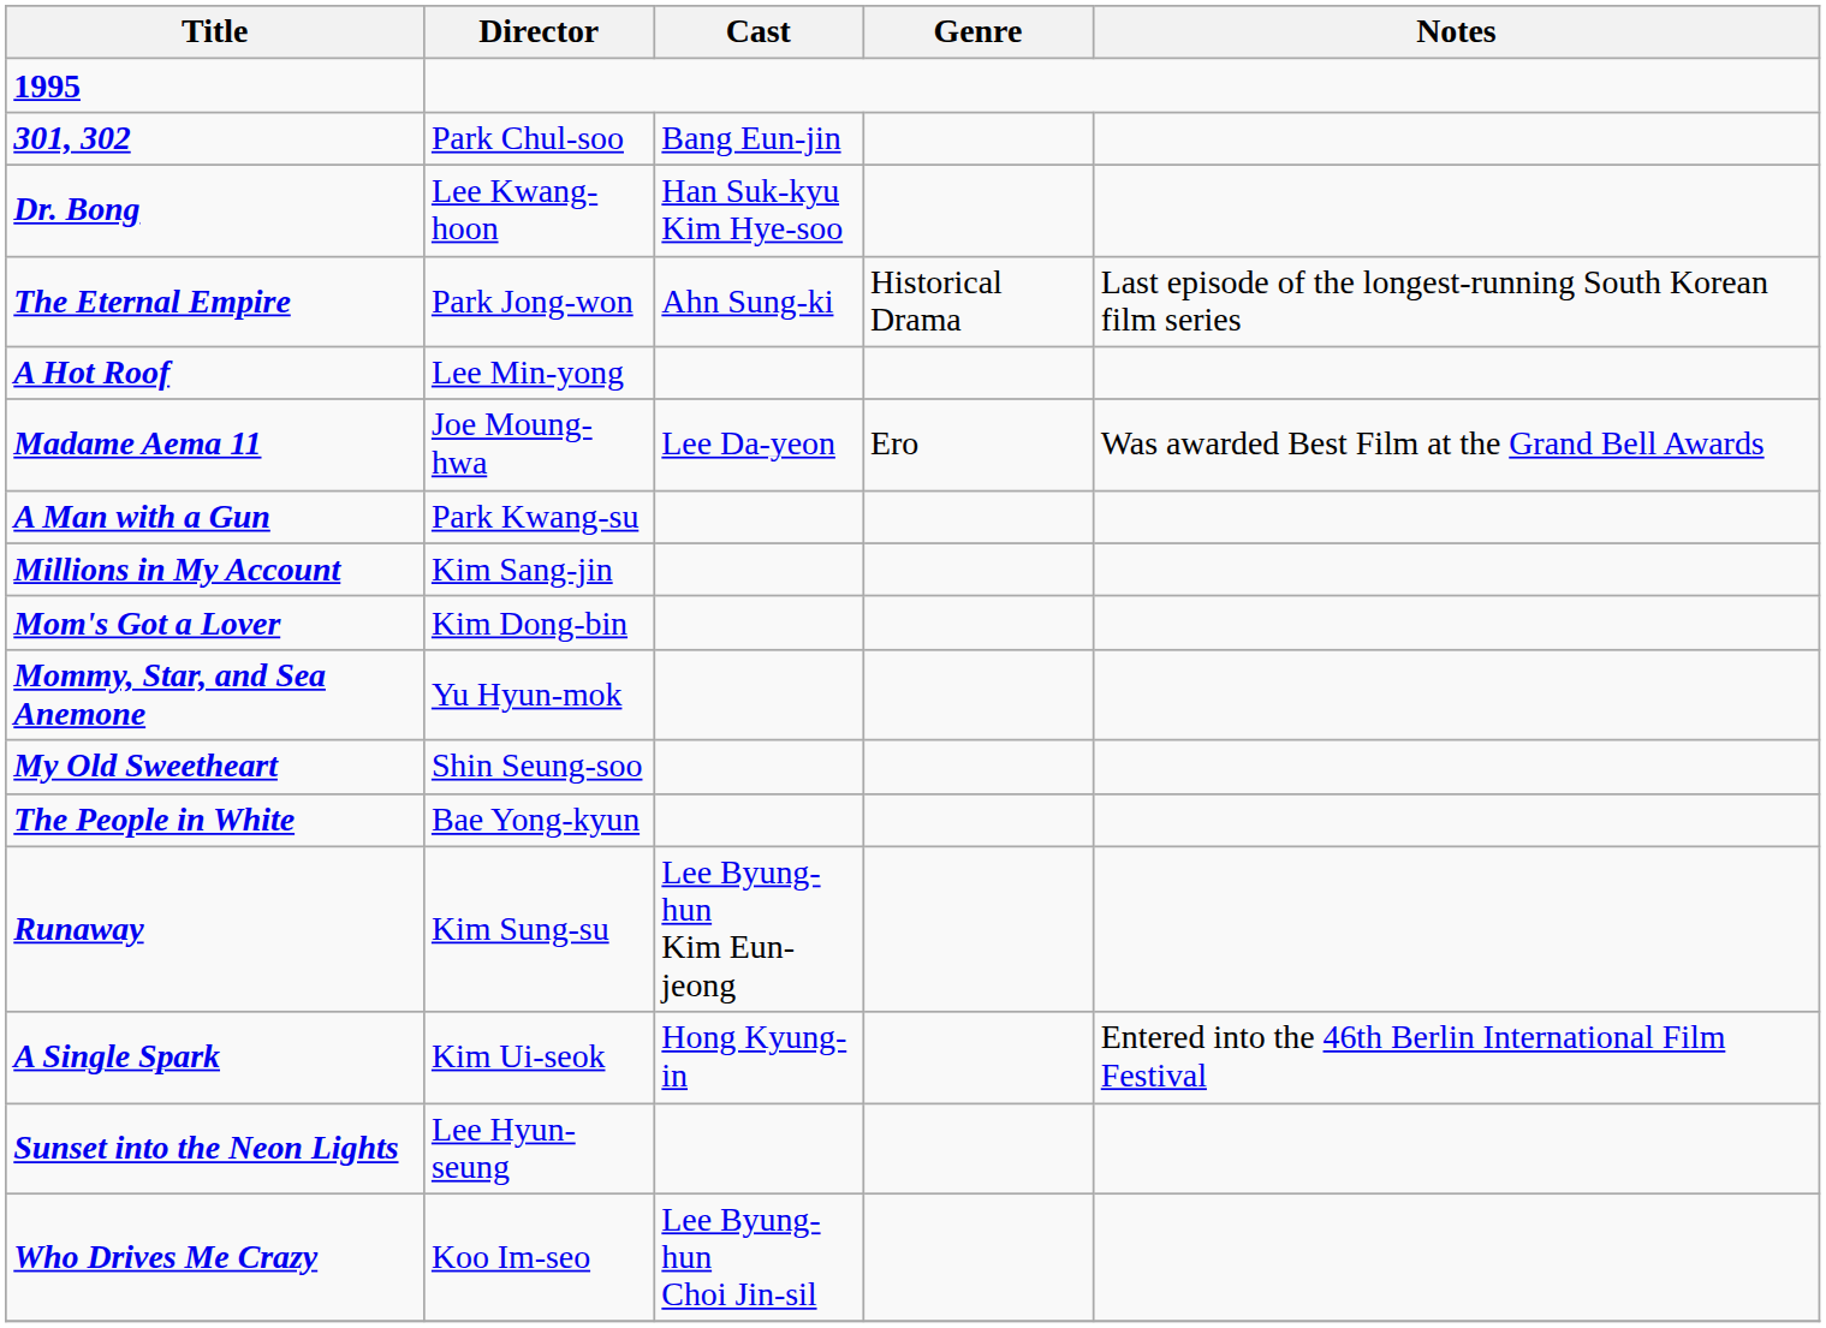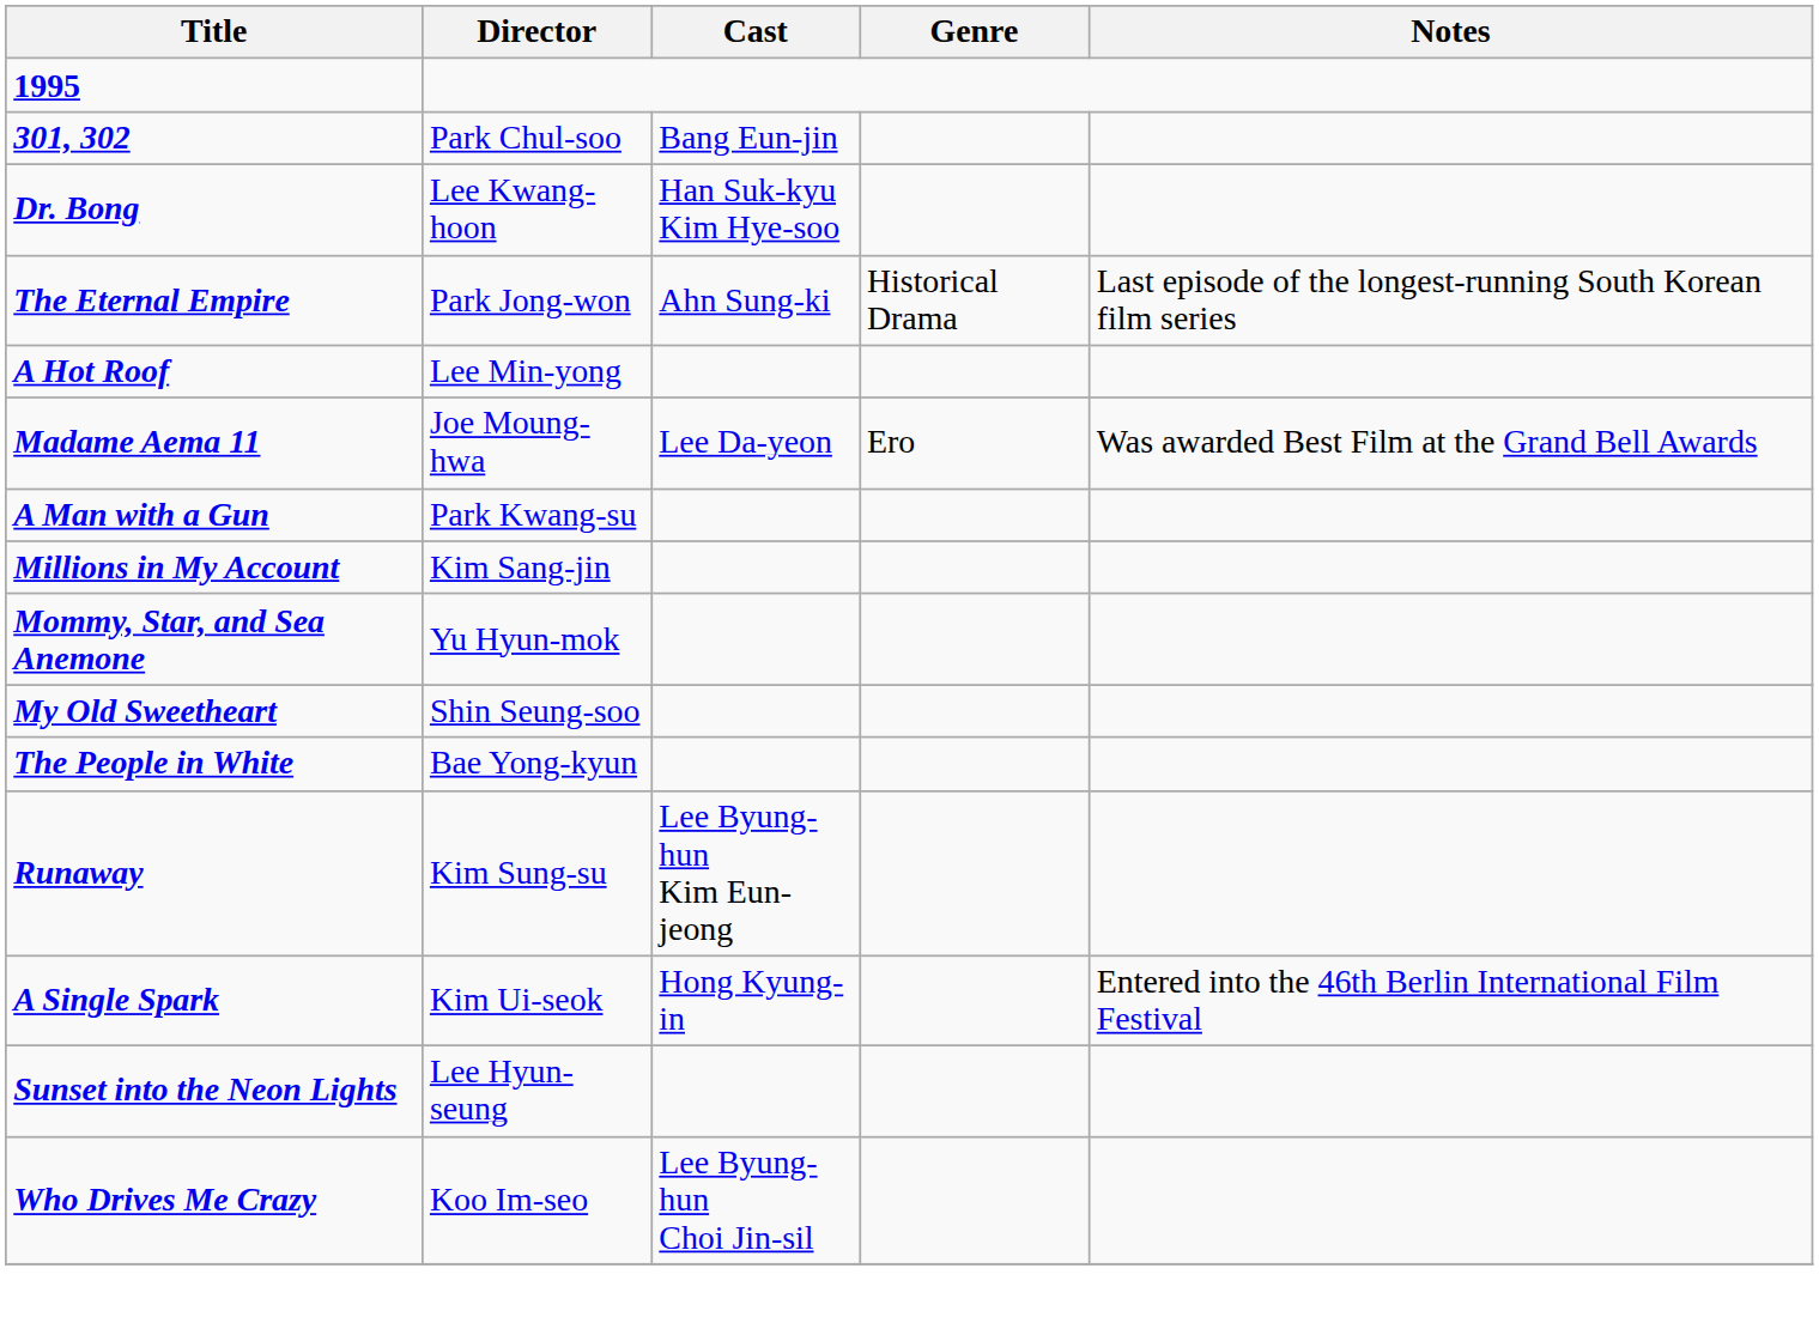- row: Mom's Got a Lover | Kim Dong-bin
